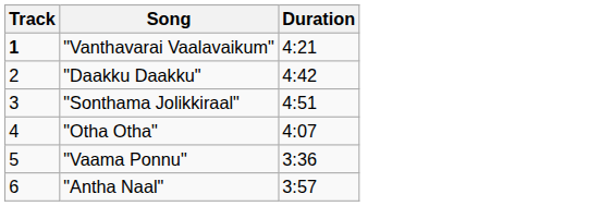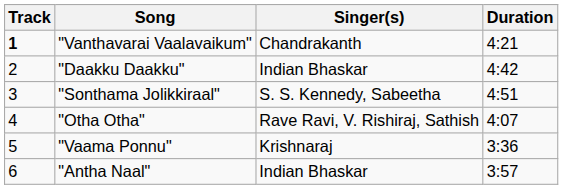+ column: Singer(s) | Chandrakanth | Indian Bhaskar | S. S. Kennedy, Sabeetha | Rave Ravi, V. Rishiraj, Sathish | Krishnaraj | Indian Bhaskar
